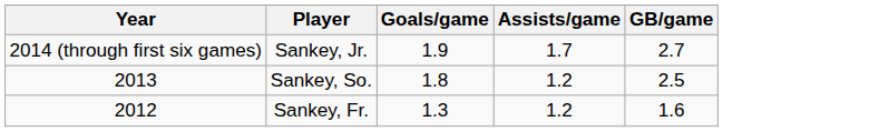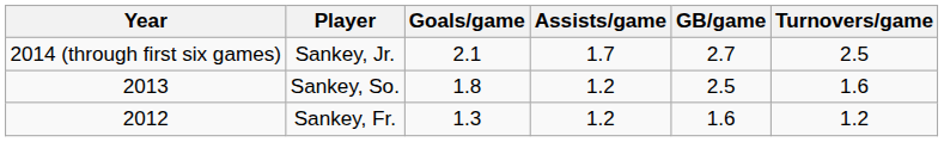+ column: Turnovers/game | 2.5 | 1.6 | 1.2
Sankey, Jr. | Goals/game: 1.9 -> 2.1
